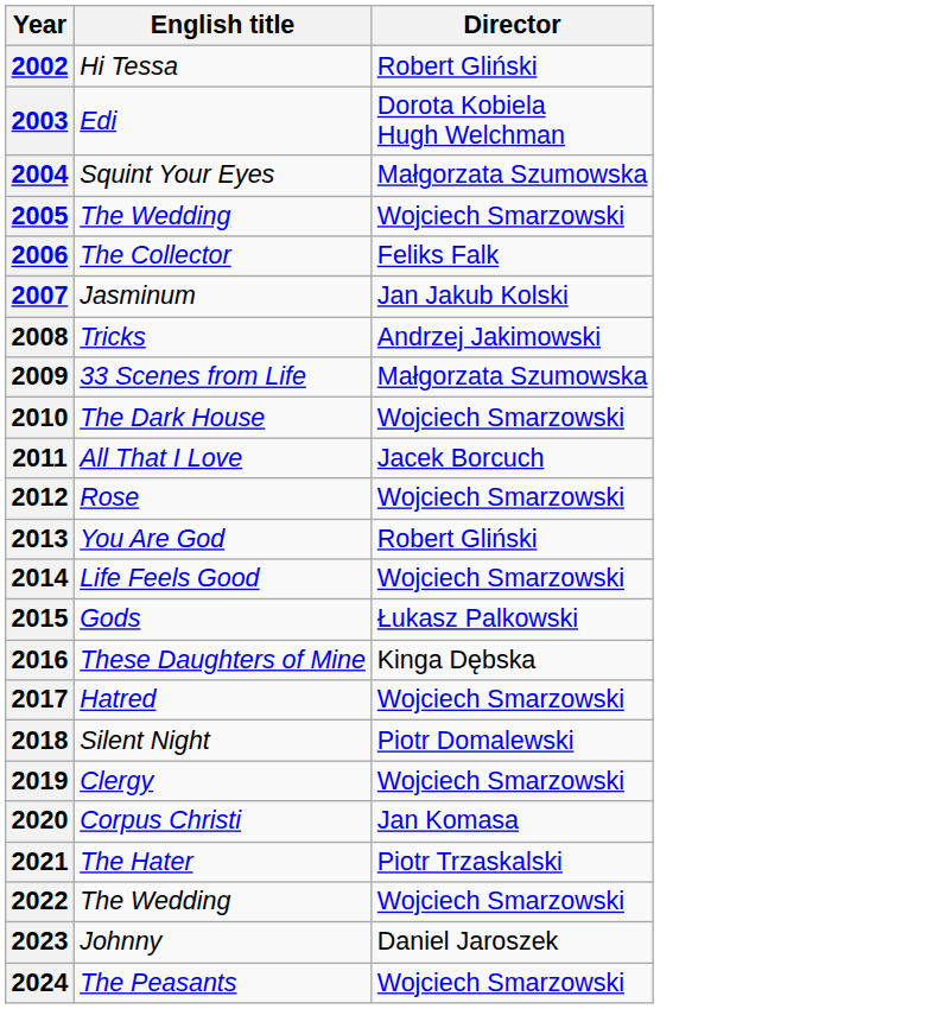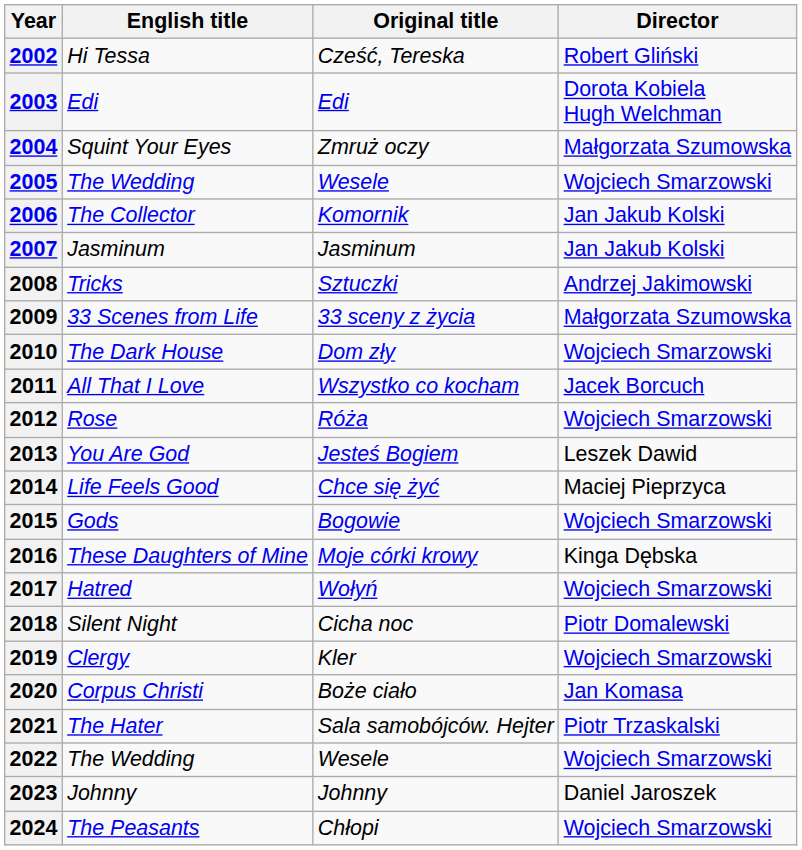+ column: Original title | Cześć, Tereska | Edi | Zmruż oczy | Wesele | Komornik | Jasminum | Sztuczki | 33 sceny z życia | Dom zły | Wszystko co kocham | Róża | Jesteś Bogiem | Chce się żyć | Bogowie | Moje córki krowy | Wołyń | Cicha noc | Kler | Boże ciało | Sala samobójców. Hejter | Wesele | Johnny | Chłopi
2006 | Director: Feliks Falk -> Jan Jakub Kolski
2013 | Director: Robert Gliński -> Leszek Dawid
2014 | Director: Wojciech Smarzowski -> Maciej Pieprzyca
2015 | Director: Łukasz Palkowski -> Wojciech Smarzowski
